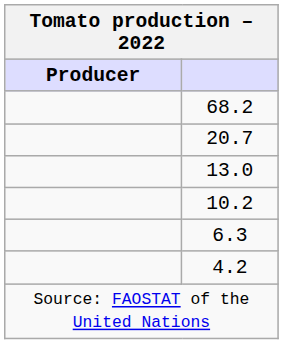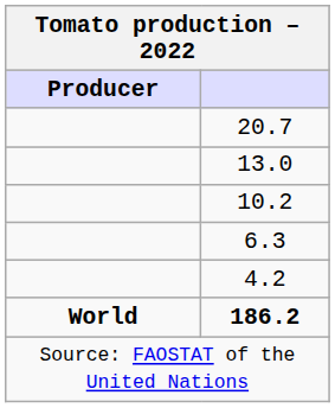- row: 68.2
+ row: World | 186.2
